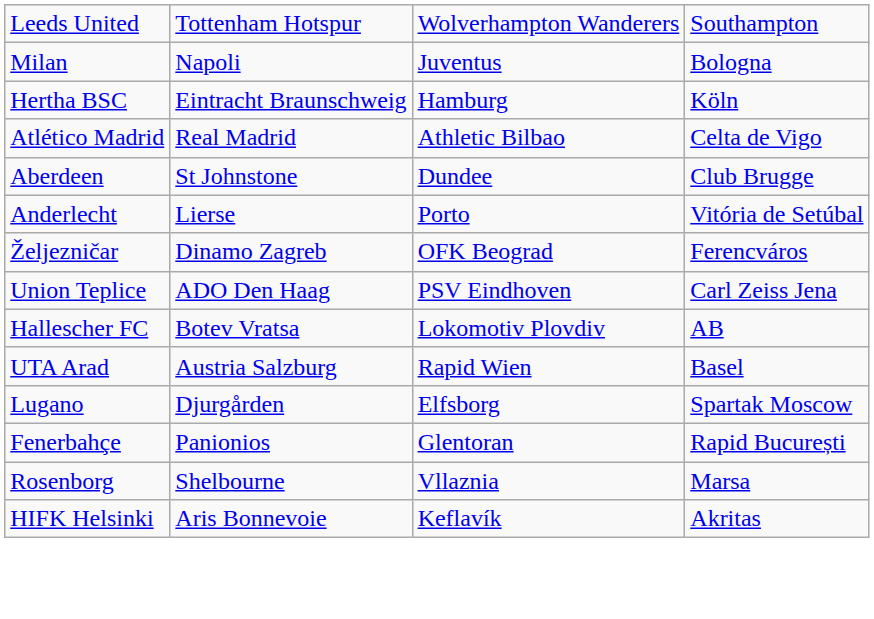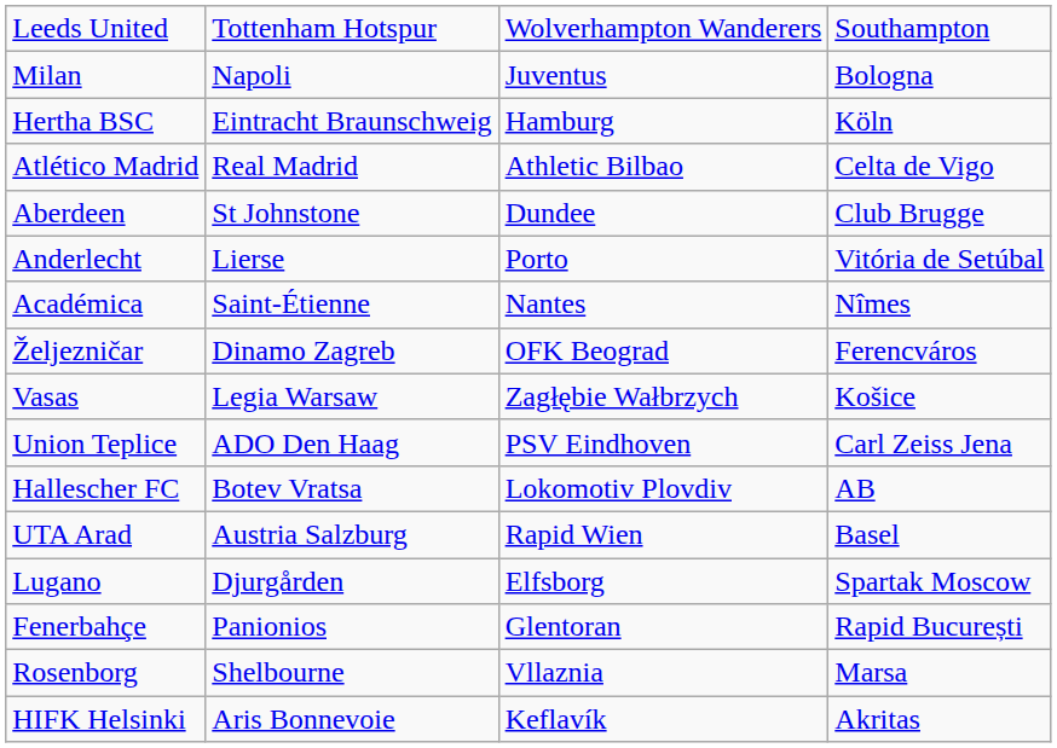+ row: Académica | Saint-Étienne | Nantes | Nîmes
+ row: Vasas | Legia Warsaw | Zagłębie Wałbrzych | Košice
